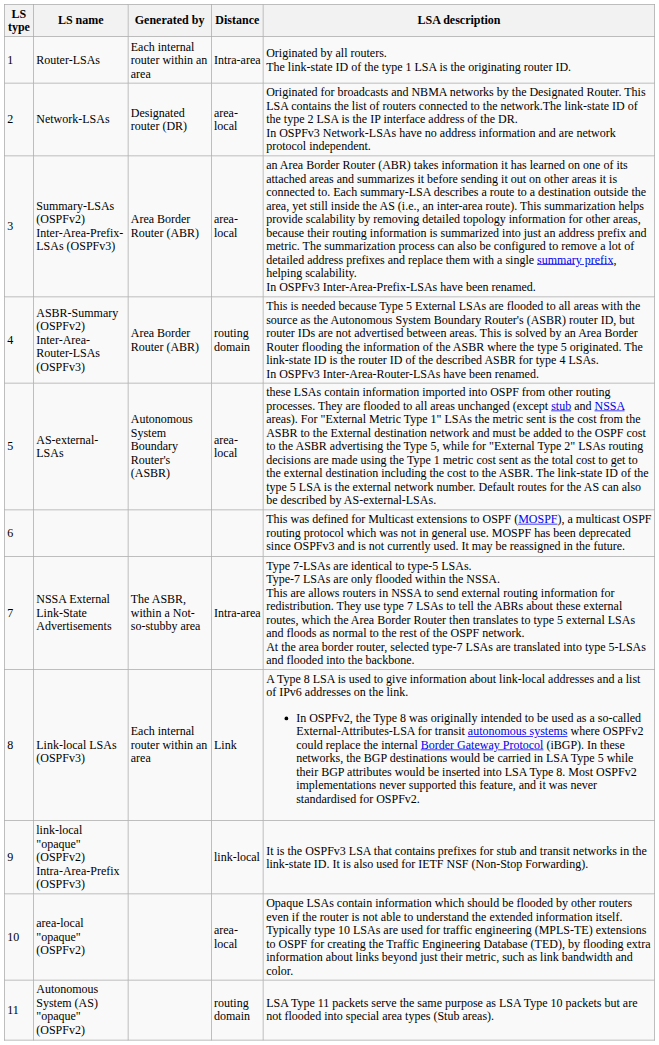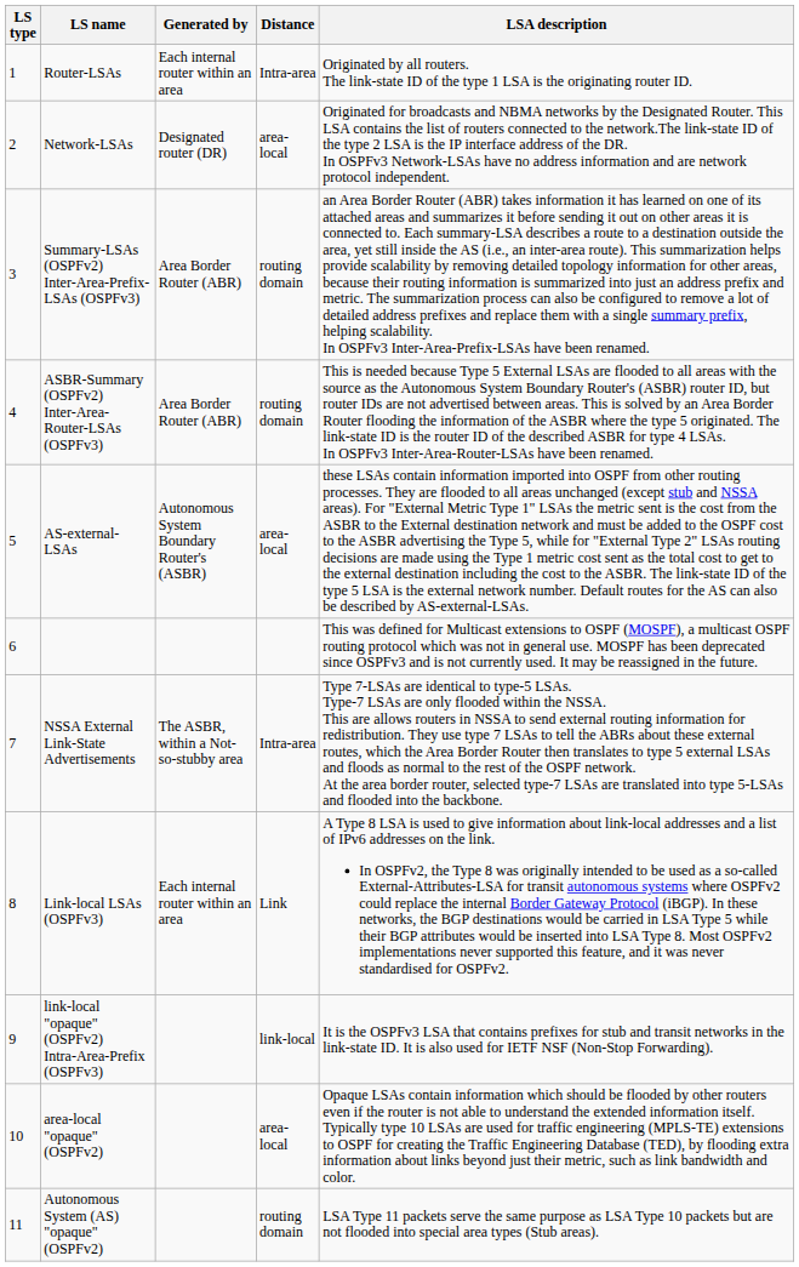Summary-LSAs (OSPFv2) Inter-Area-Prefix-LSAs (OSPFv3) | Distance: area-local -> routing domain
